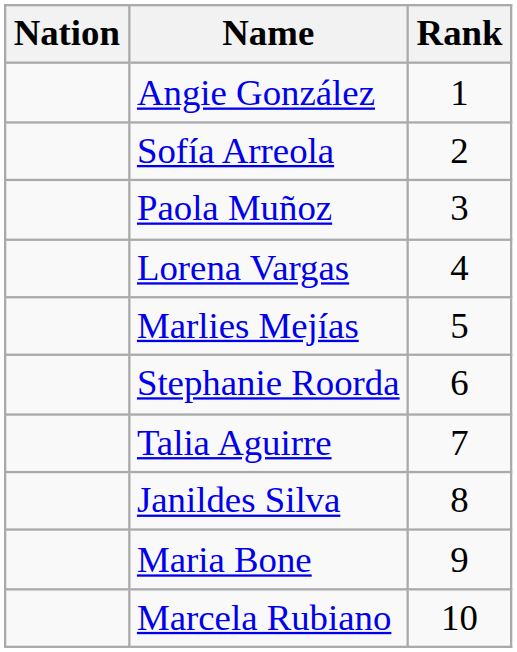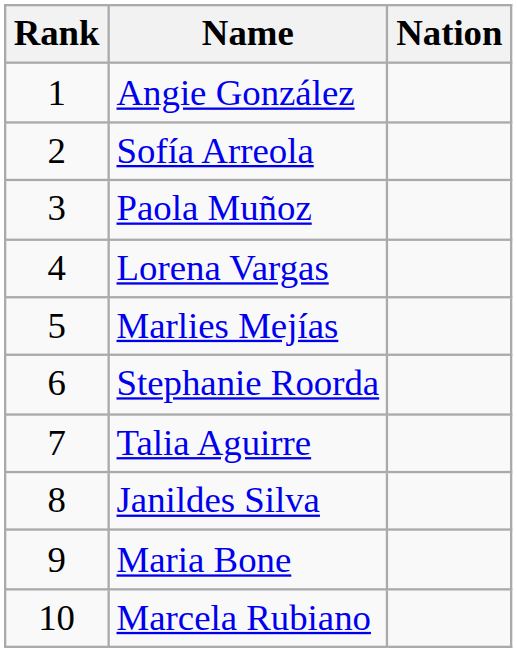columns swapped: Rank <-> Nation
